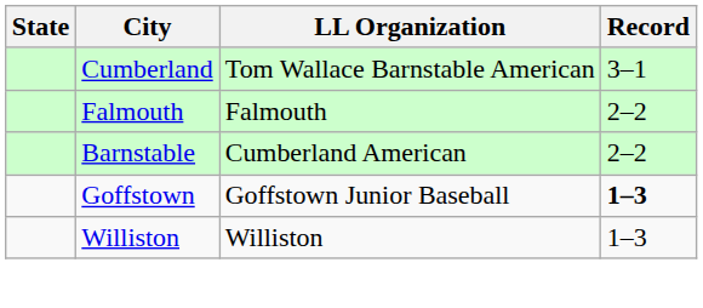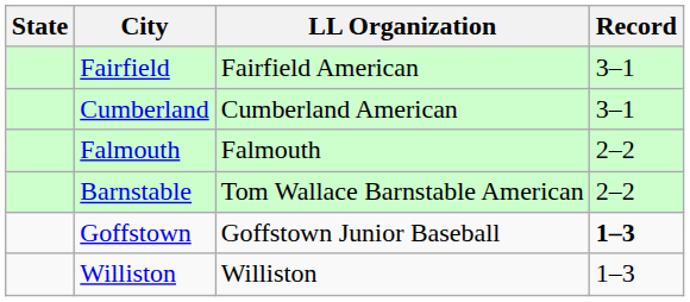+ row: Fairfield | Fairfield American | 3–1
Cumberland | LL Organization: Tom Wallace Barnstable American -> Cumberland American
Barnstable | LL Organization: Cumberland American -> Tom Wallace Barnstable American
